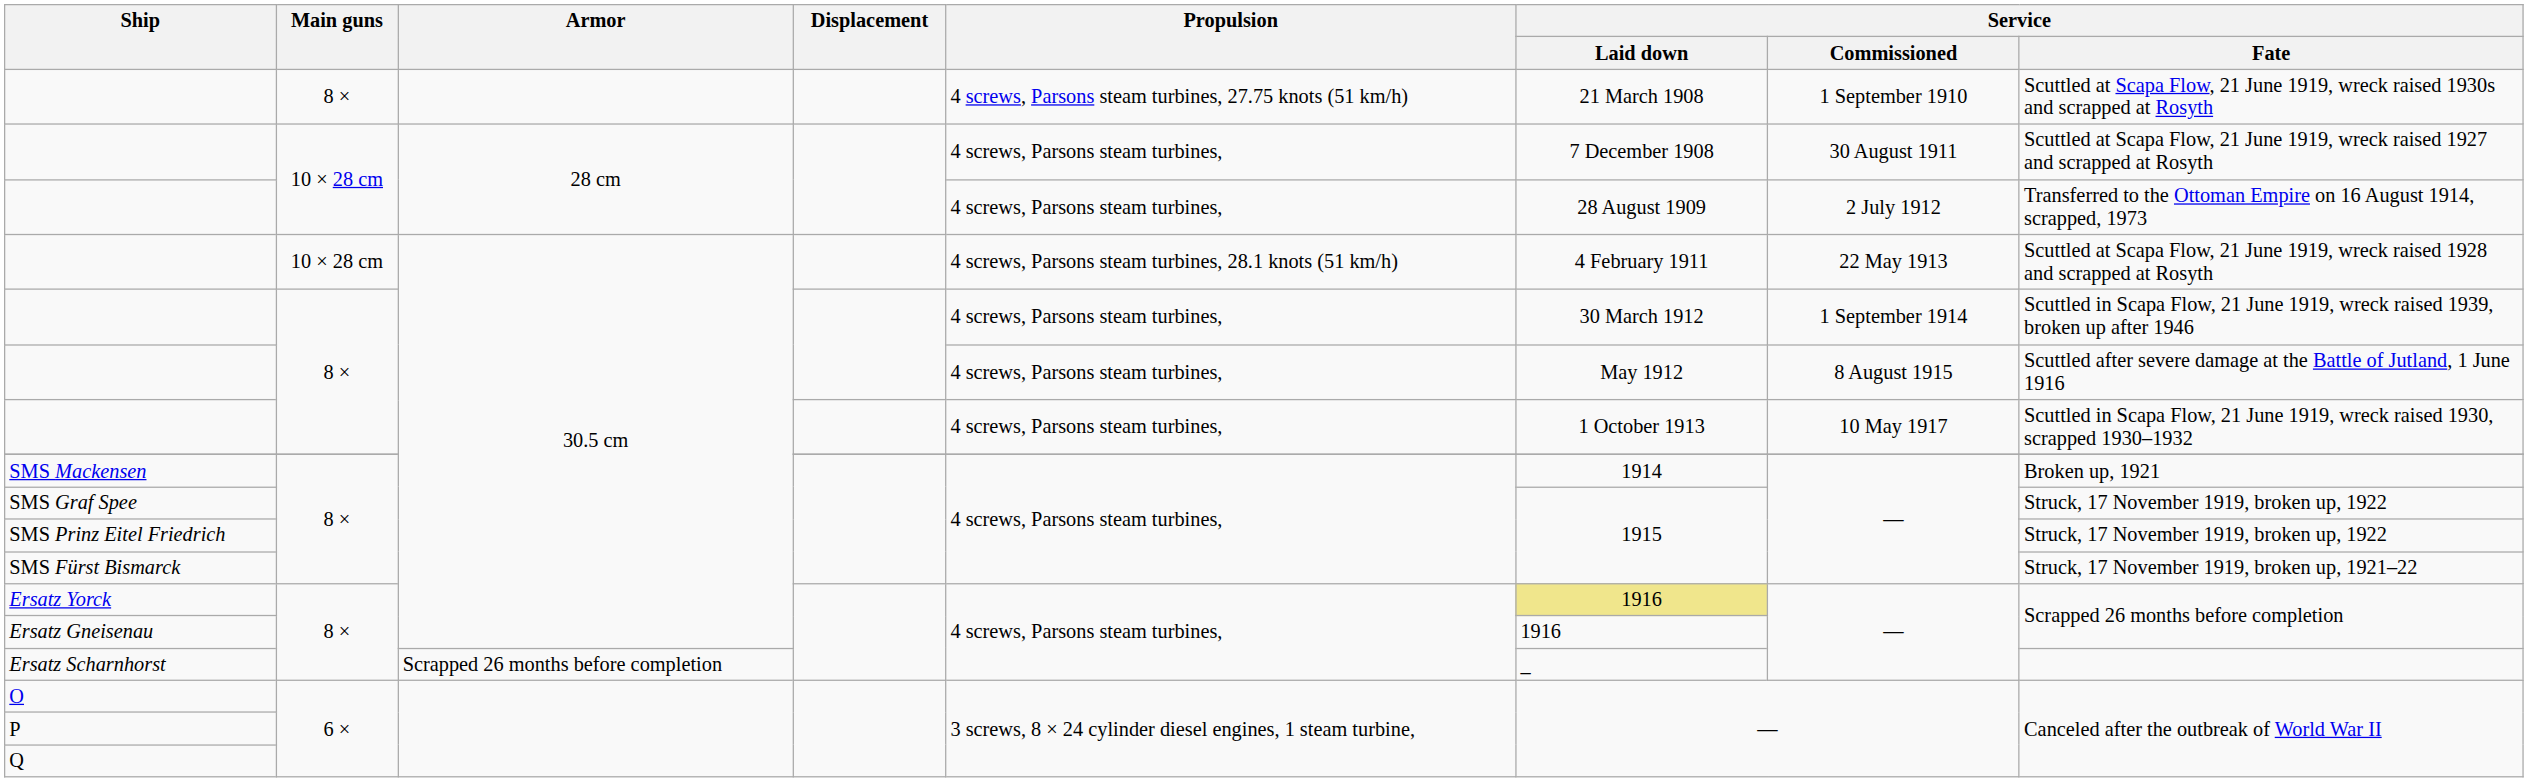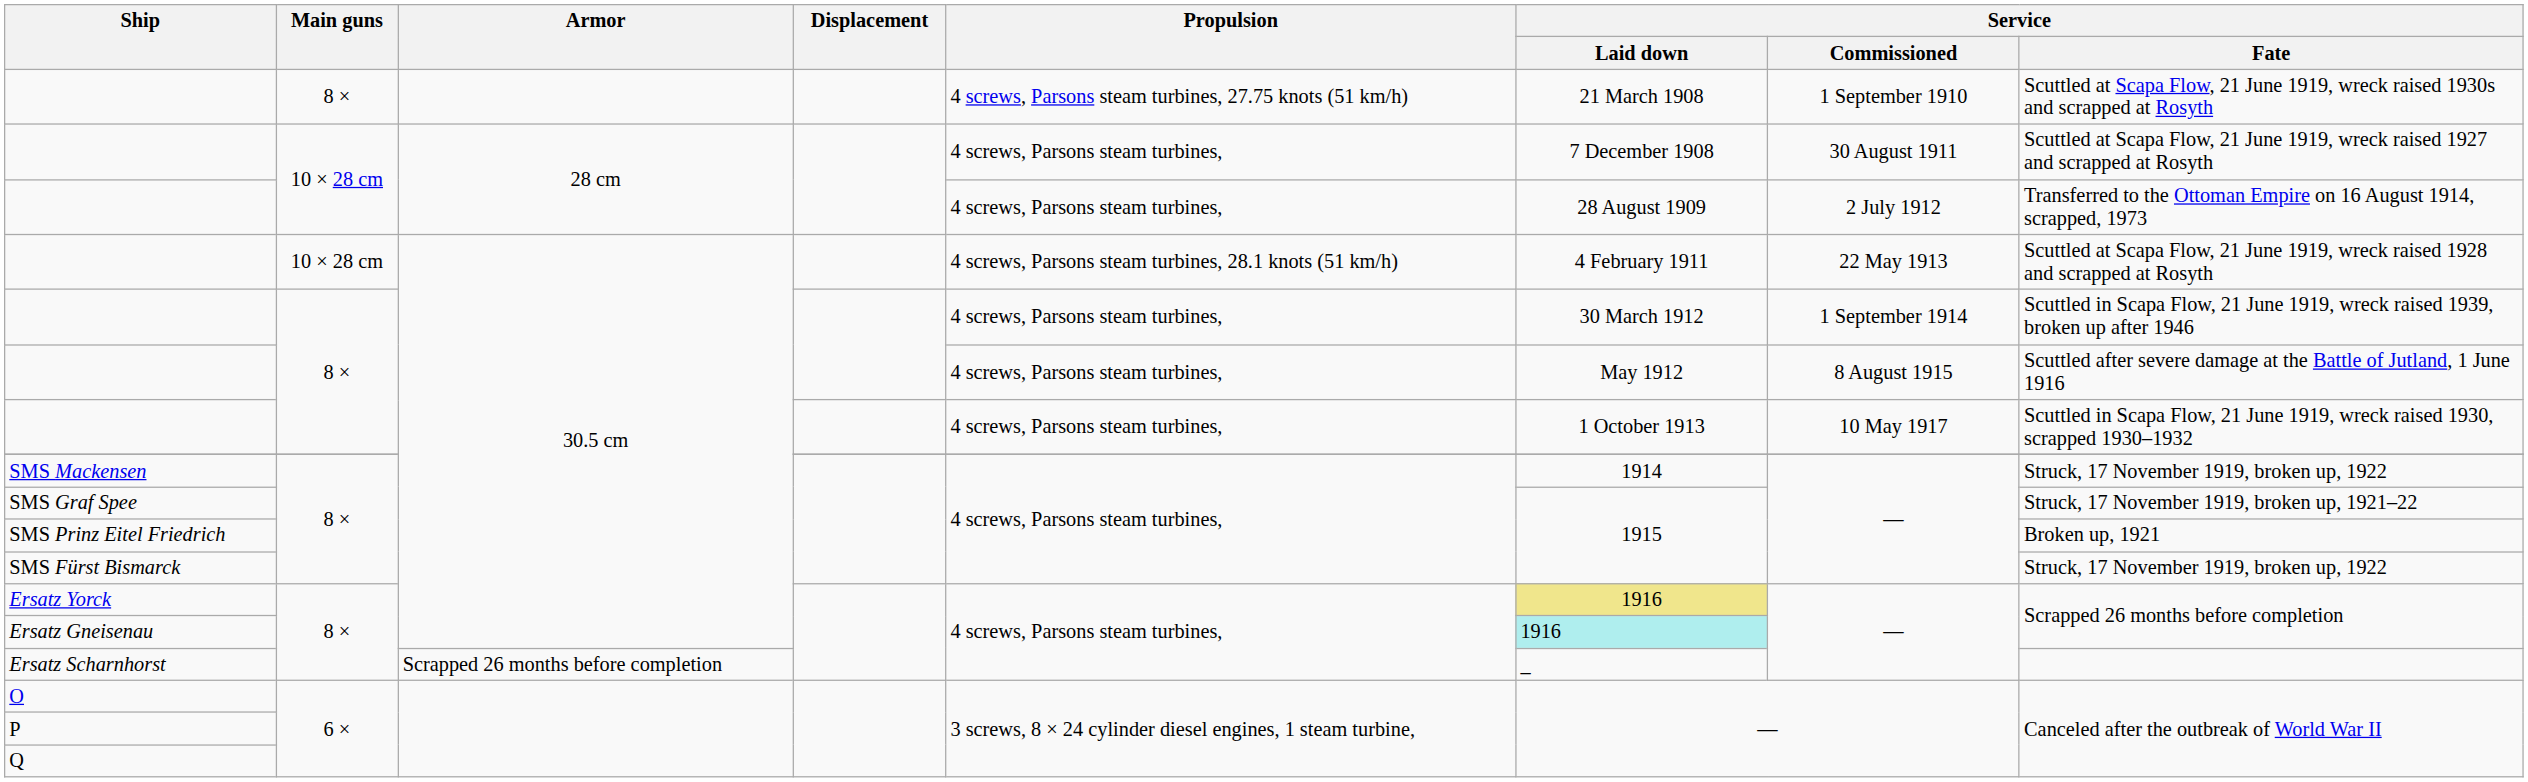SMS Mackensen | Service / Fate: Broken up, 1921 -> Struck, 17 November 1919, broken up, 1922
SMS Graf Spee | Service / Fate: Struck, 17 November 1919, broken up, 1922 -> Struck, 17 November 1919, broken up, 1921–22
SMS Prinz Eitel Friedrich | Service / Fate: Struck, 17 November 1919, broken up, 1922 -> Broken up, 1921
SMS Fürst Bismarck | Service / Fate: Struck, 17 November 1919, broken up, 1921–22 -> Struck, 17 November 1919, broken up, 1922
Ersatz Gneisenau | Service / Laid down: no background -> paleturquoise background
